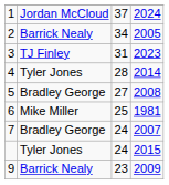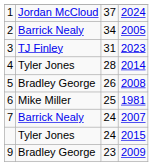5 | column 3: 27 -> 26
7 | column 2: Bradley George -> Barrick Nealy
9 | column 2: Barrick Nealy -> Bradley George
